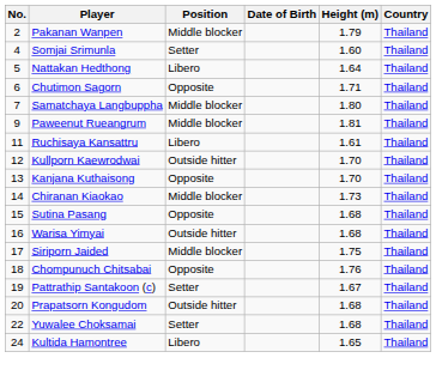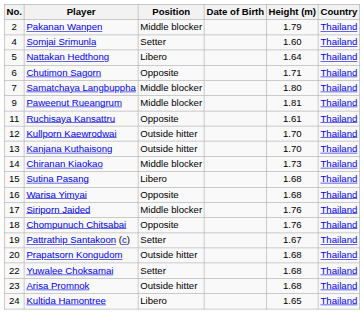Ruchisaya Kansattru | Position: Libero -> Opposite
Kanjana Kuthaisong | Position: Opposite -> Outside hitter
Sutina Pasang | Position: Opposite -> Libero
Warisa Yimyai | Position: Outside hitter -> Opposite
Siriporn Jaided | Height (m): 1.75 -> 1.76
+ row: 23 | Arisa Promnok | Outside hitter | 1.68 | Thailand
